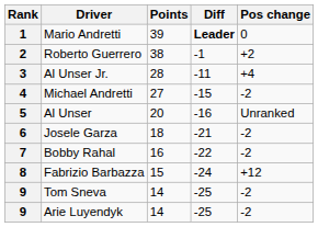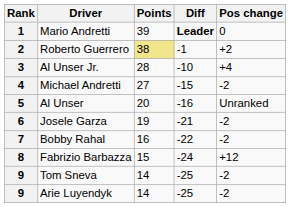2 | Points: no background -> khaki background
3 | Diff: -11 -> -10
6 | Points: 18 -> 19
